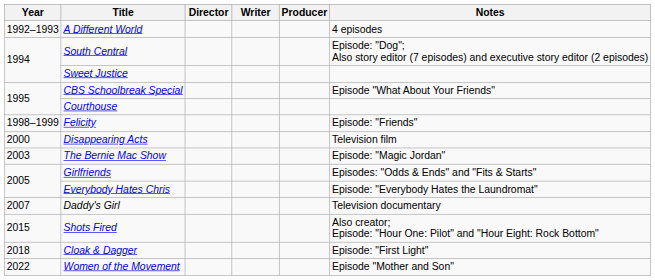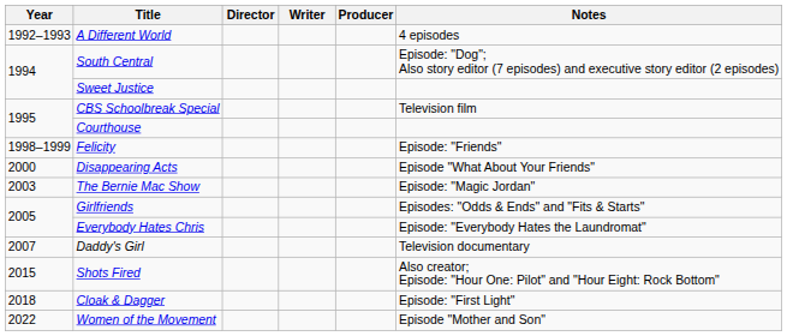CBS Schoolbreak Special | Notes: Episode "What About Your Friends" -> Television film
Disappearing Acts | Notes: Television film -> Episode "What About Your Friends"
